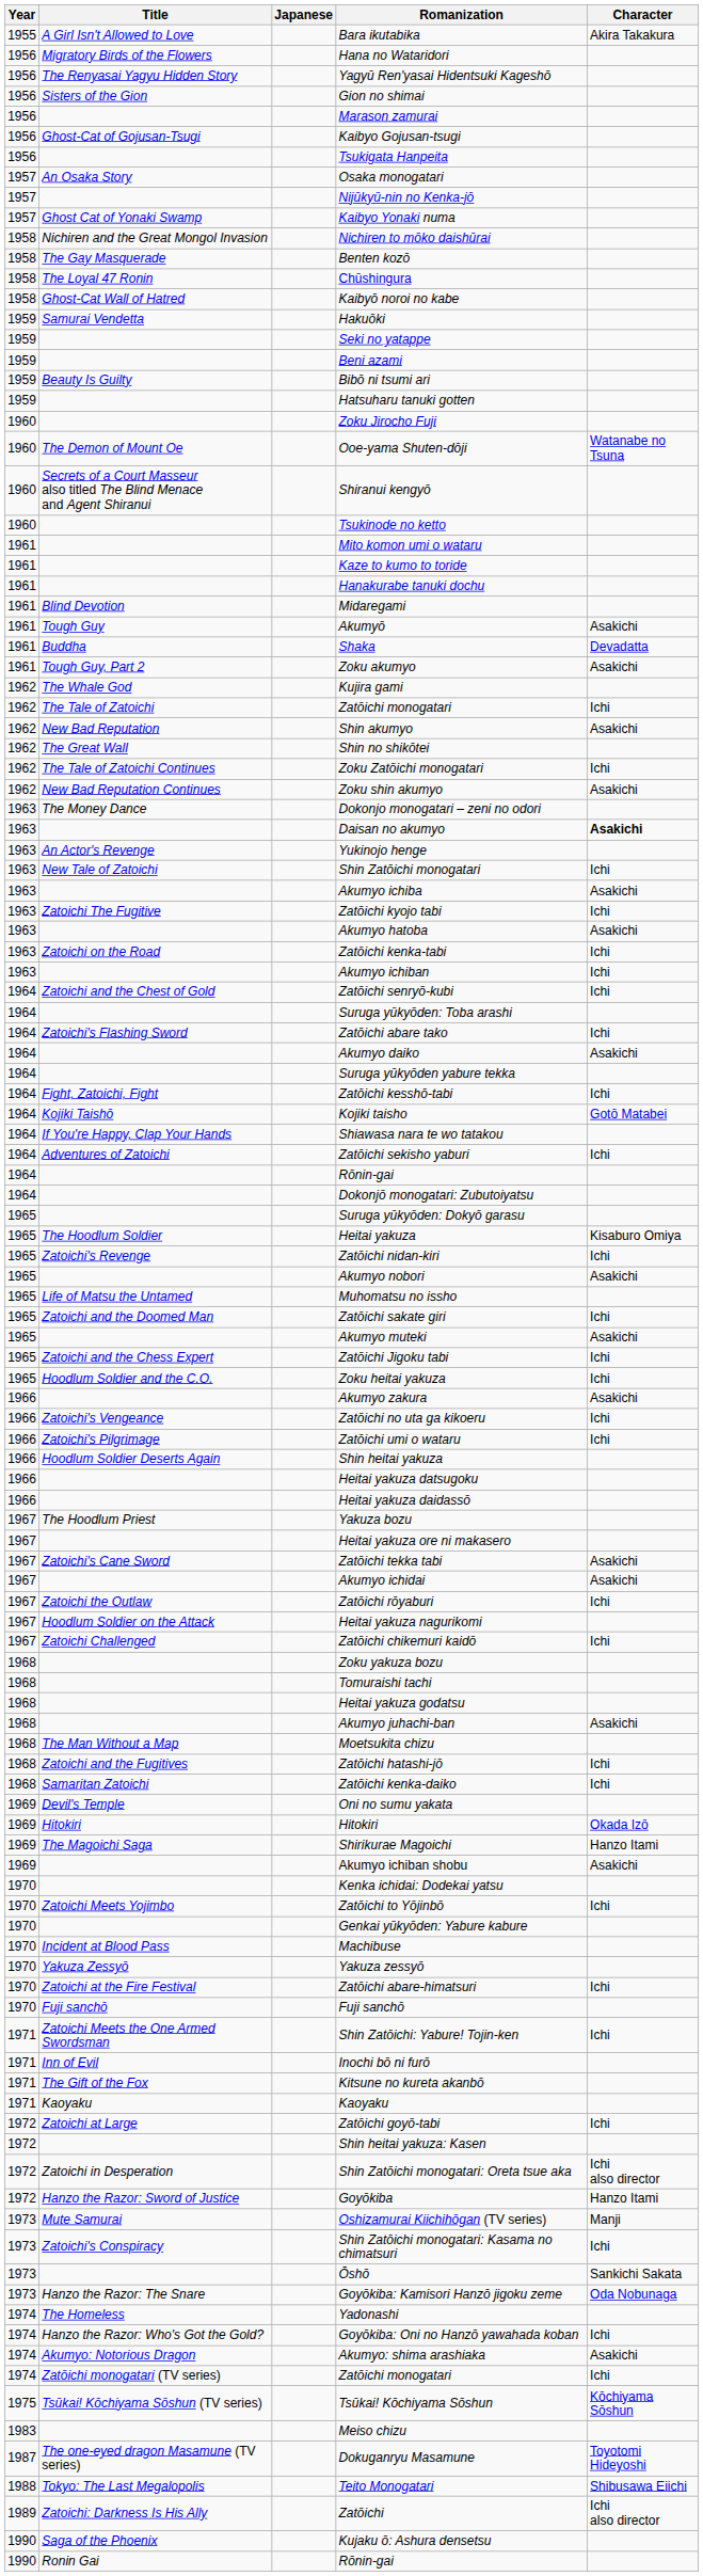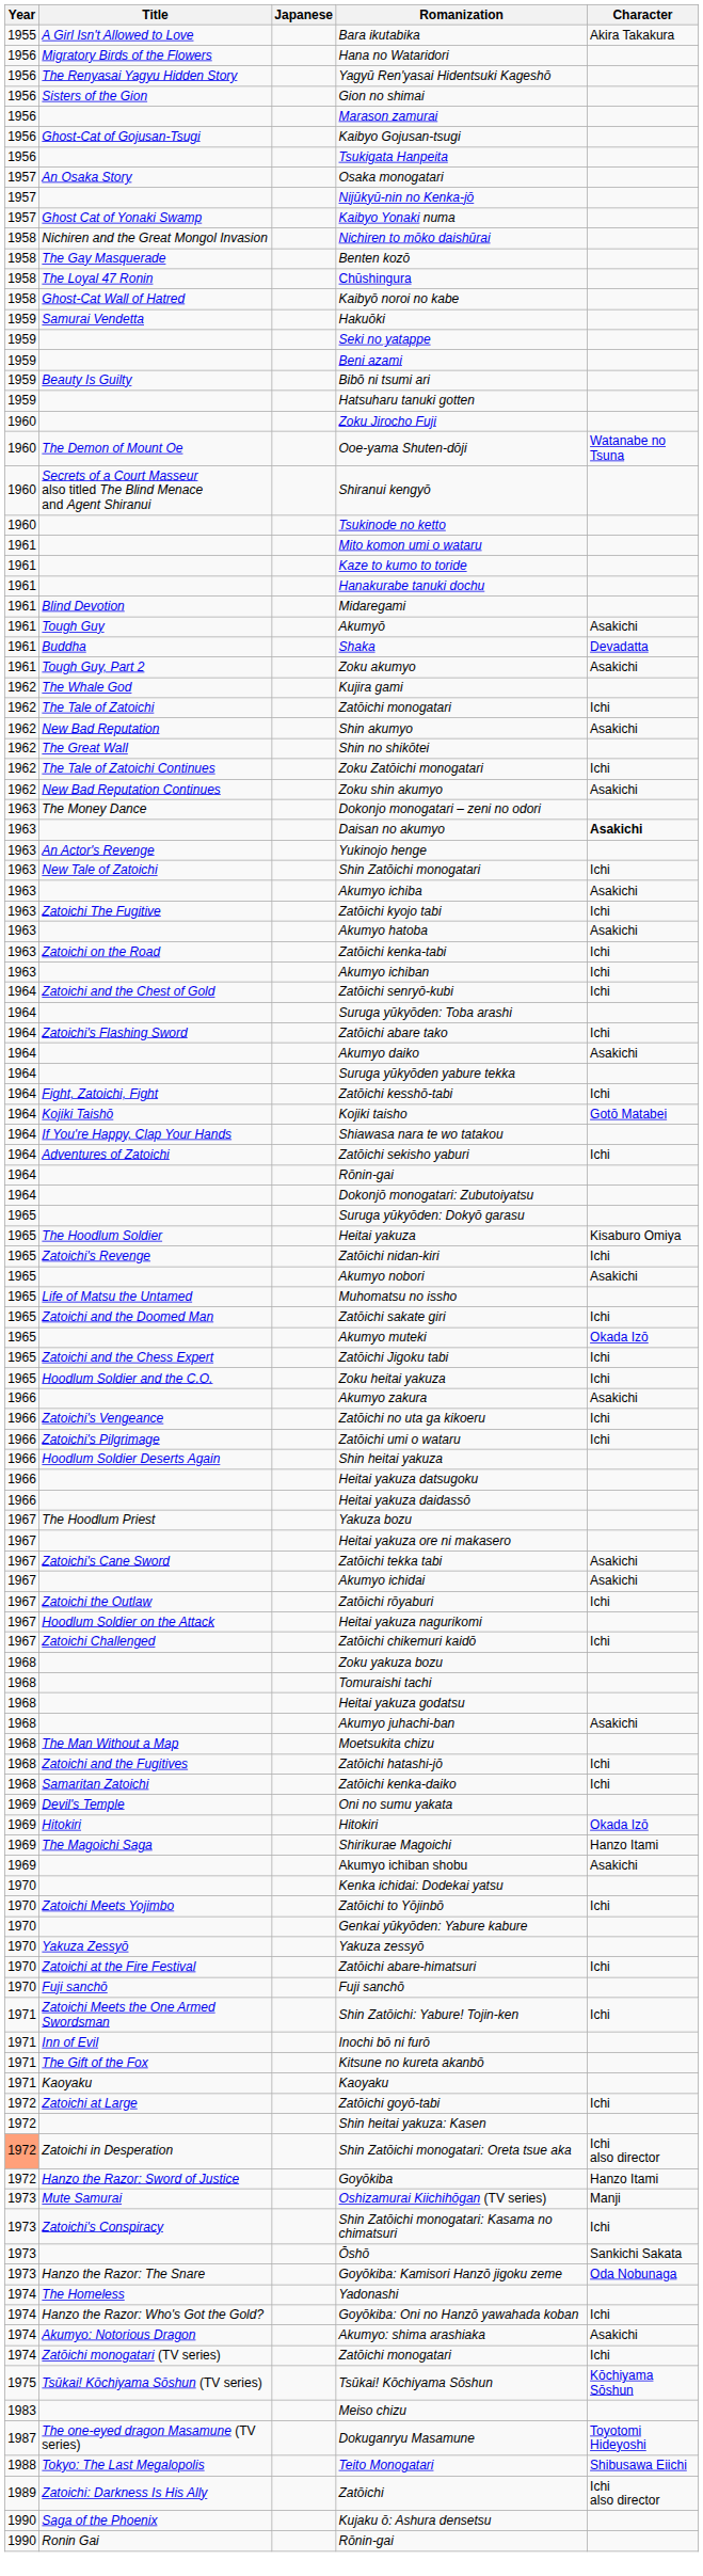Akumyo muteki | Character: Asakichi -> Okada Izō
- row: 1970 | Incident at Blood Pass | Machibuse
Shin Zatōichi monogatari: Oreta tsue aka | Year: no background -> lightsalmon background
